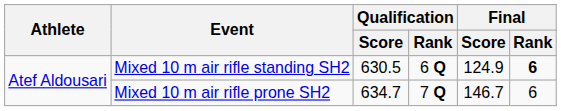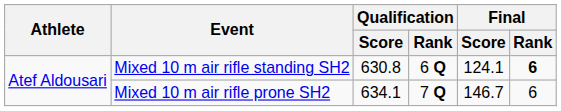Mixed 10 m air rifle standing SH2 | Qualification / Score: 630.5 -> 630.8
Mixed 10 m air rifle standing SH2 | Final / Score: 124.9 -> 124.1
Mixed 10 m air rifle prone SH2 | Qualification / Score: 634.7 -> 634.1
